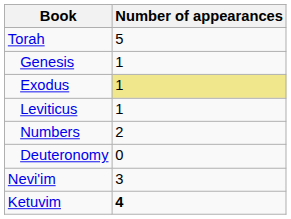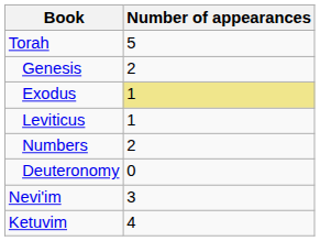Genesis | Number of appearances: 1 -> 2
Ketuvim | Number of appearances: bold -> normal
